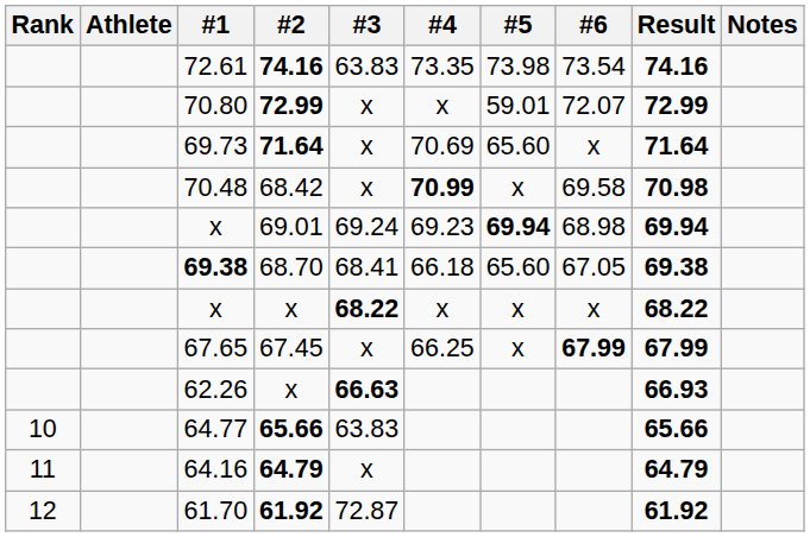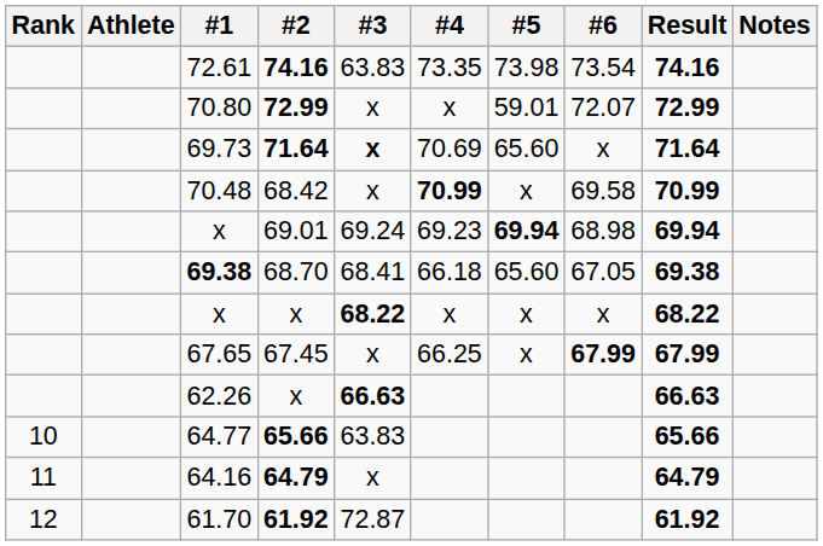69.73 | #3: normal -> bold
70.48 | Result: 70.98 -> 70.99
62.26 | Result: 66.93 -> 66.63
